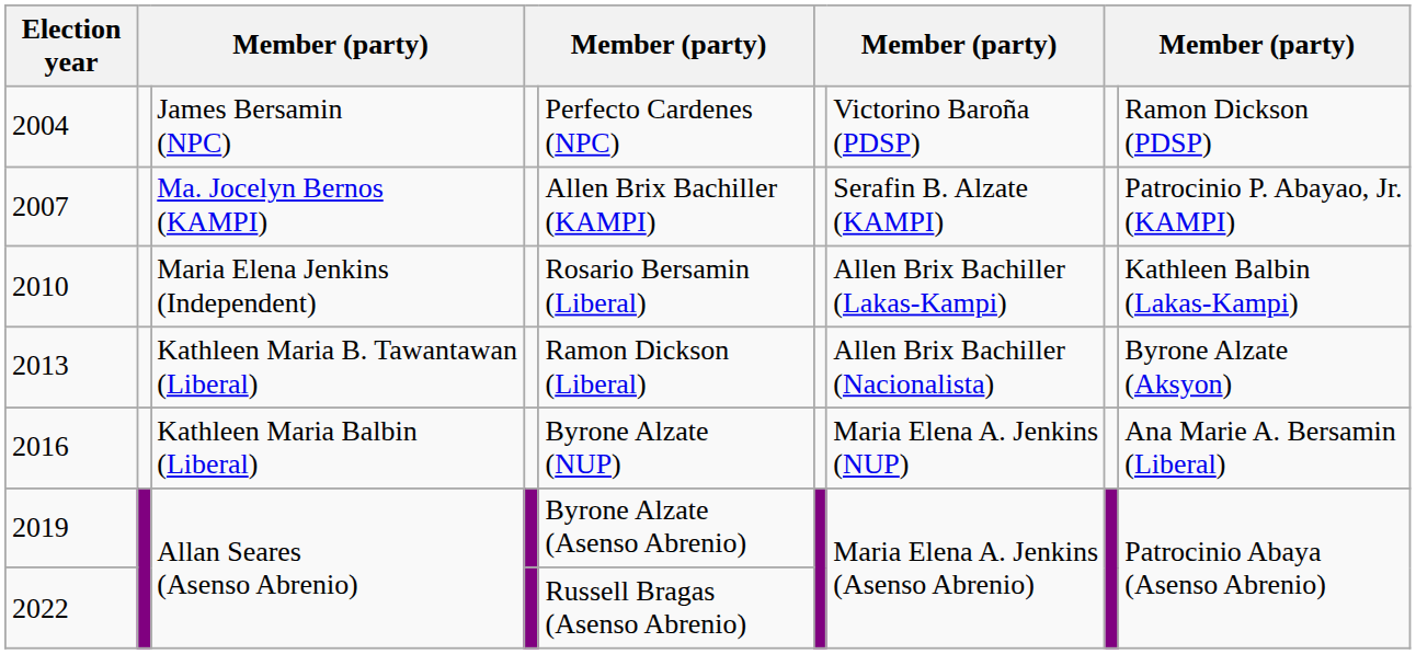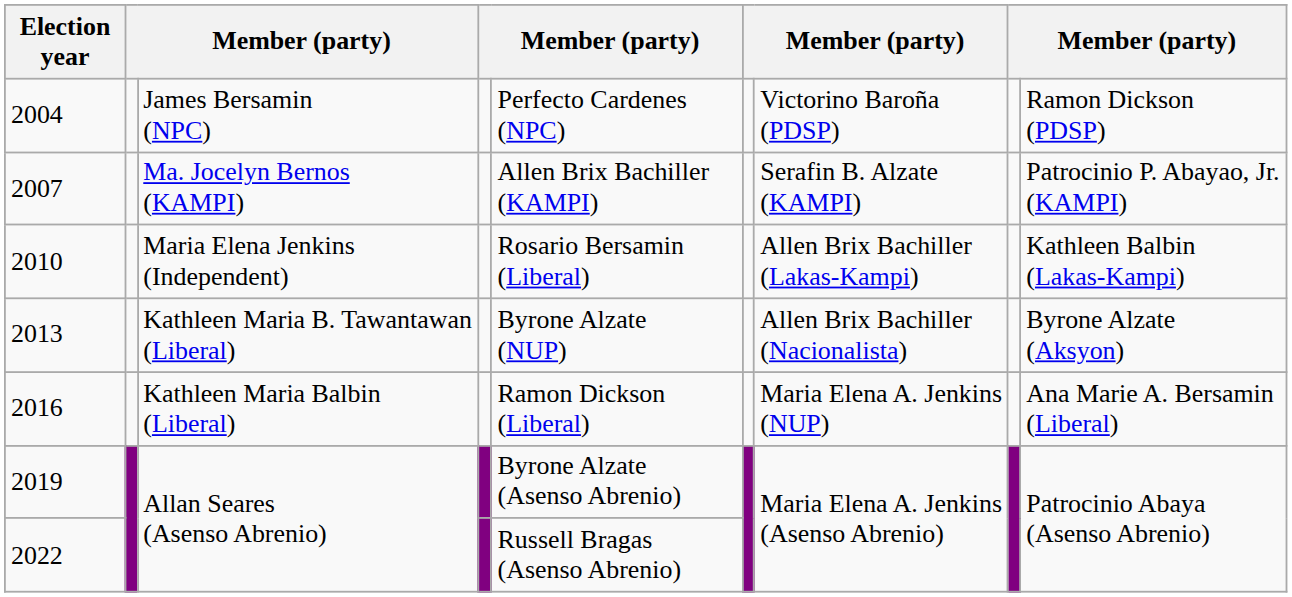2013 | column 5: Ramon Dickson (Liberal) -> Byrone Alzate (NUP)
2016 | column 5: Byrone Alzate (NUP) -> Ramon Dickson (Liberal)
